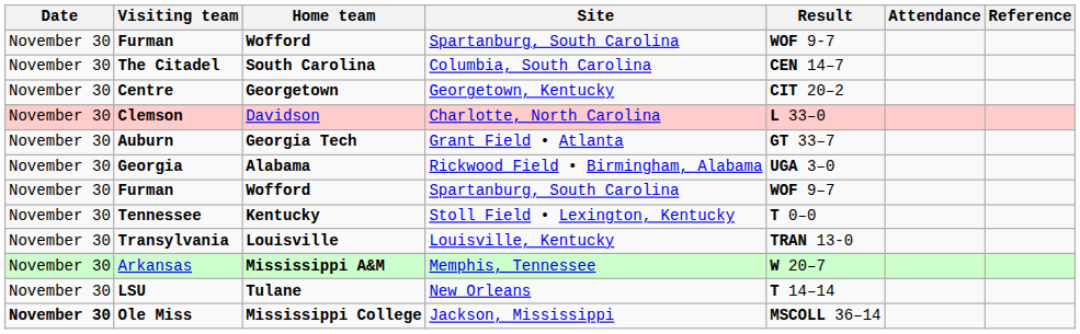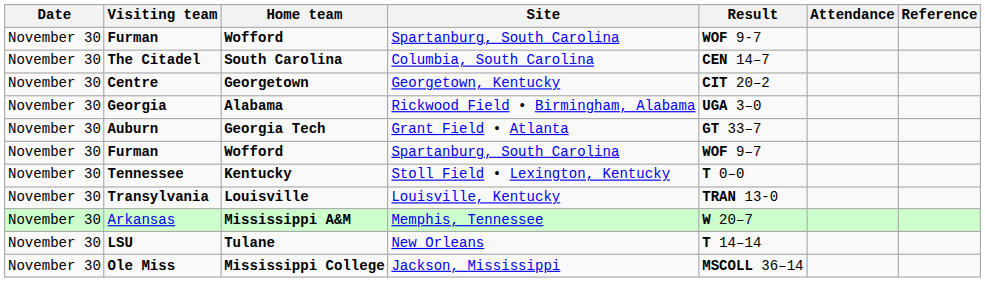- row: November 30 | Clemson | Davidson | Charlotte, North Carolina | L 33–0
rows swapped: Georgia <-> Auburn
Ole Miss | Date: bold -> normal
